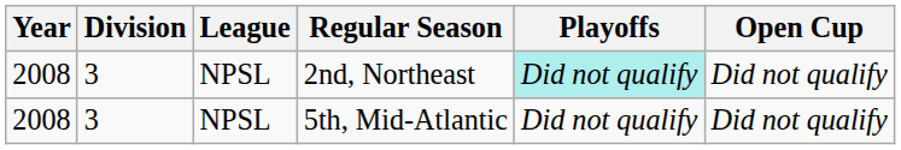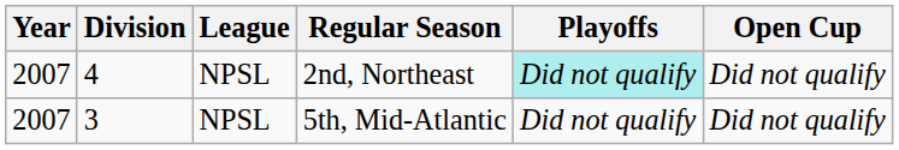2nd, Northeast | Year: 2008 -> 2007
2nd, Northeast | Division: 3 -> 4
5th, Mid-Atlantic | Year: 2008 -> 2007
